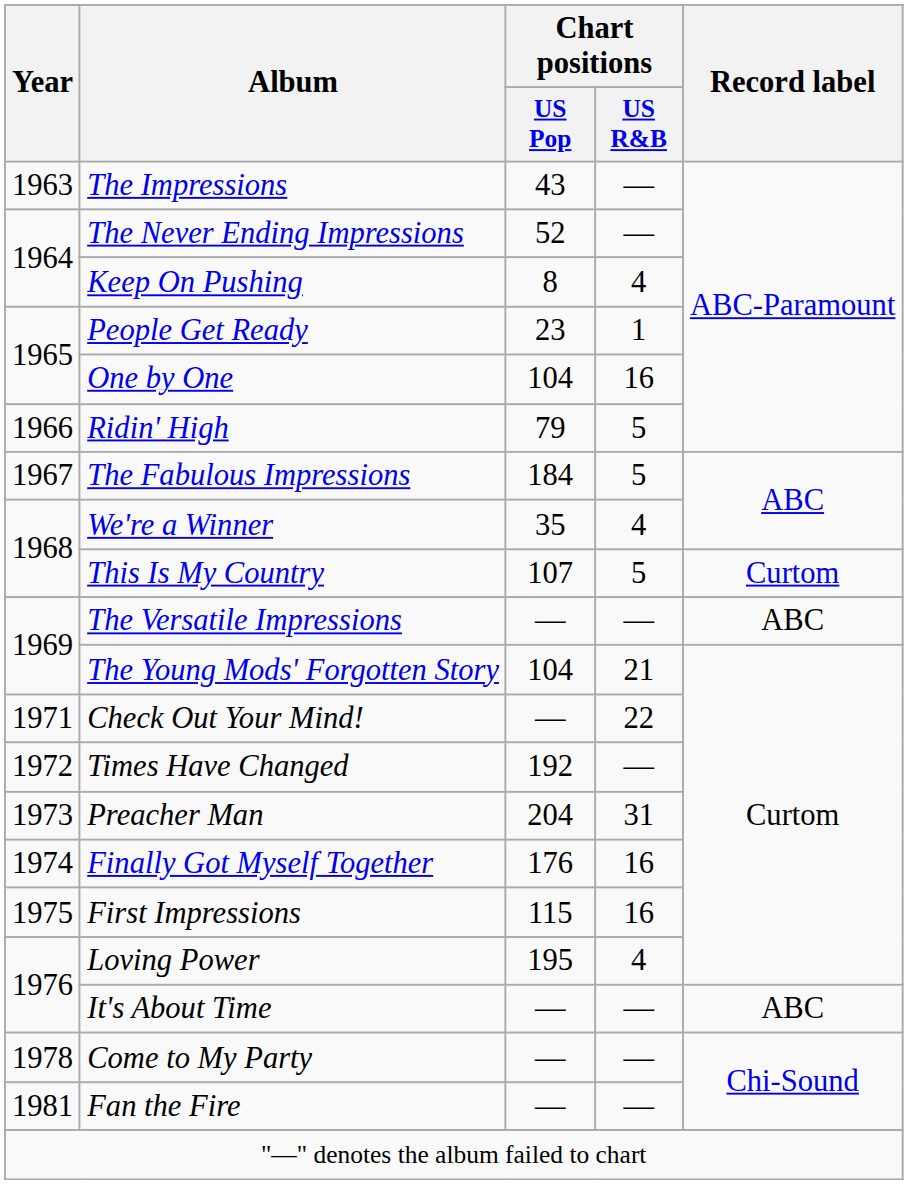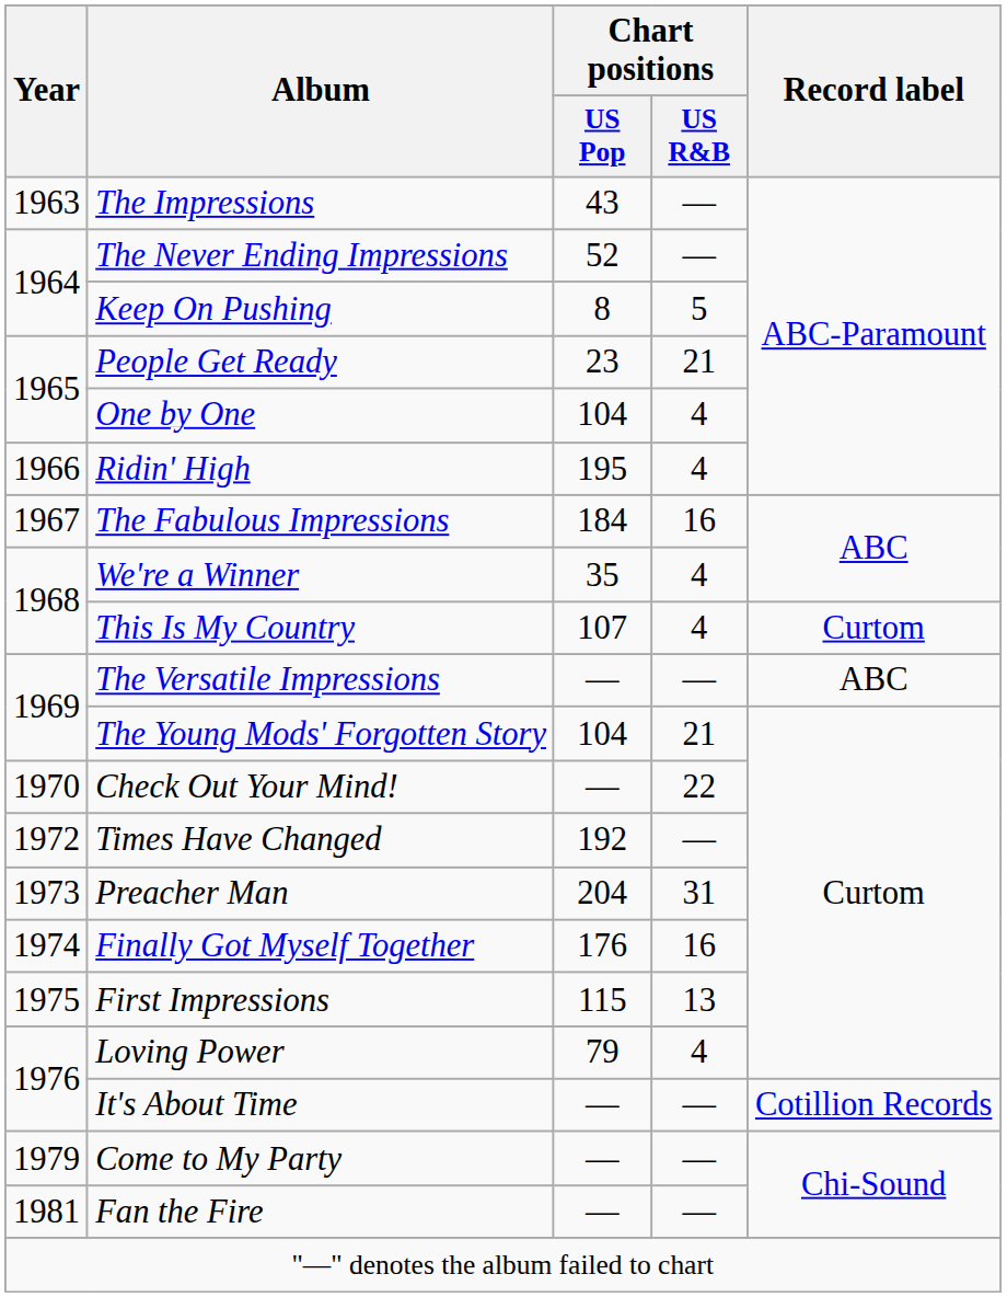Keep On Pushing | Chart positions / US R&B: 4 -> 5
People Get Ready | Chart positions / US R&B: 1 -> 21
One by One | Chart positions / US R&B: 16 -> 4
Ridin' High | Chart positions / US Pop: 79 -> 195
Ridin' High | Chart positions / US R&B: 5 -> 4
The Fabulous Impressions | Chart positions / US R&B: 5 -> 16
This Is My Country | Chart positions / US R&B: 5 -> 4
Check Out Your Mind! | Year: 1971 -> 1970
First Impressions | Chart positions / US R&B: 16 -> 13
Loving Power | Chart positions / US Pop: 195 -> 79
It's About Time | Record label: ABC -> Cotillion Records
Come to My Party | Year: 1978 -> 1979
